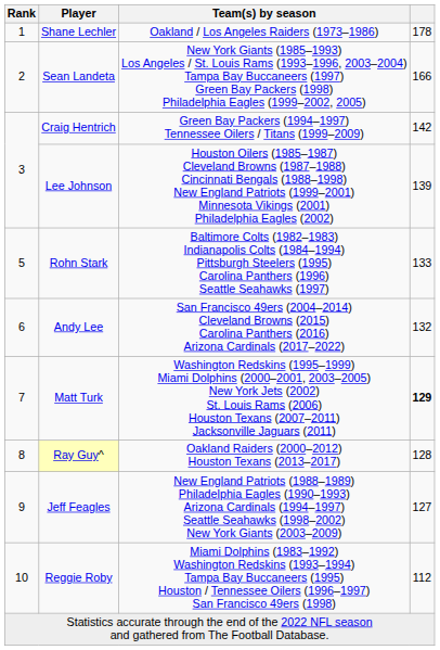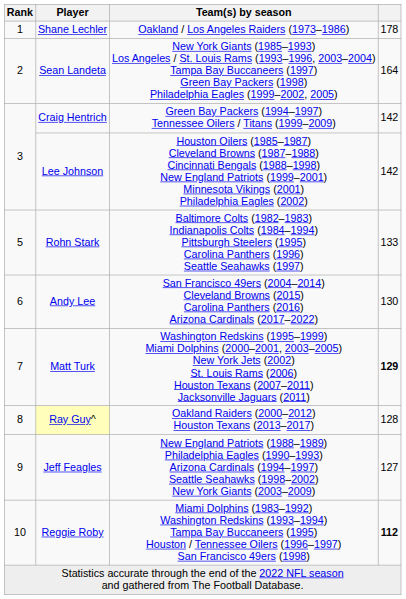Sean Landeta | column 4: 166 -> 164
Lee Johnson | column 4: 139 -> 142
Andy Lee | column 4: 132 -> 130
Reggie Roby | column 4: normal -> bold
